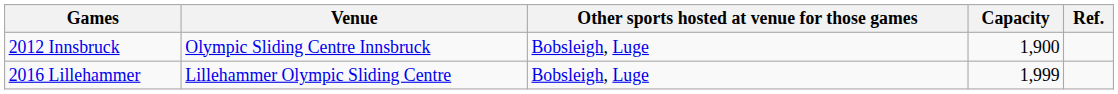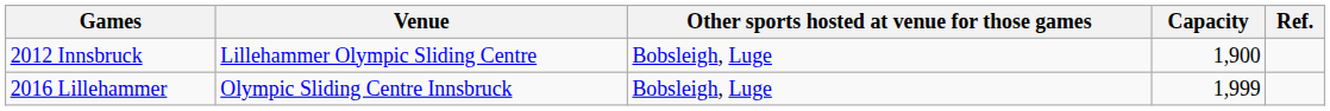2012 Innsbruck | Venue: Olympic Sliding Centre Innsbruck -> Lillehammer Olympic Sliding Centre
2016 Lillehammer | Venue: Lillehammer Olympic Sliding Centre -> Olympic Sliding Centre Innsbruck
